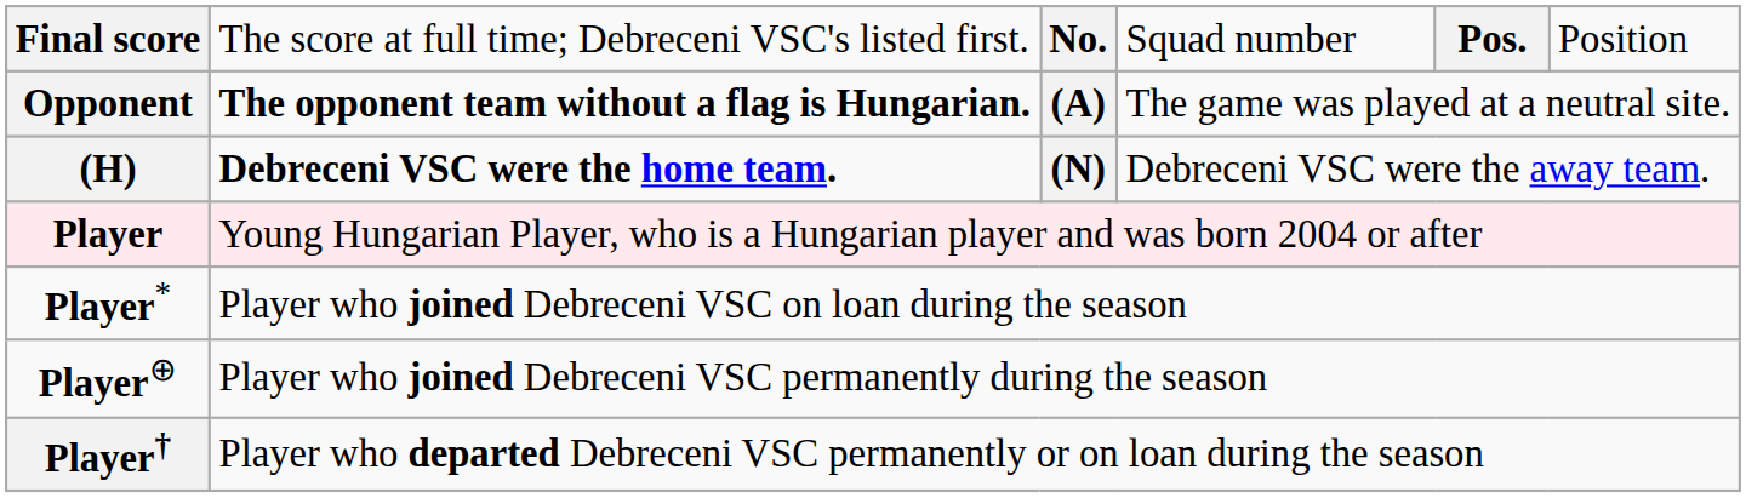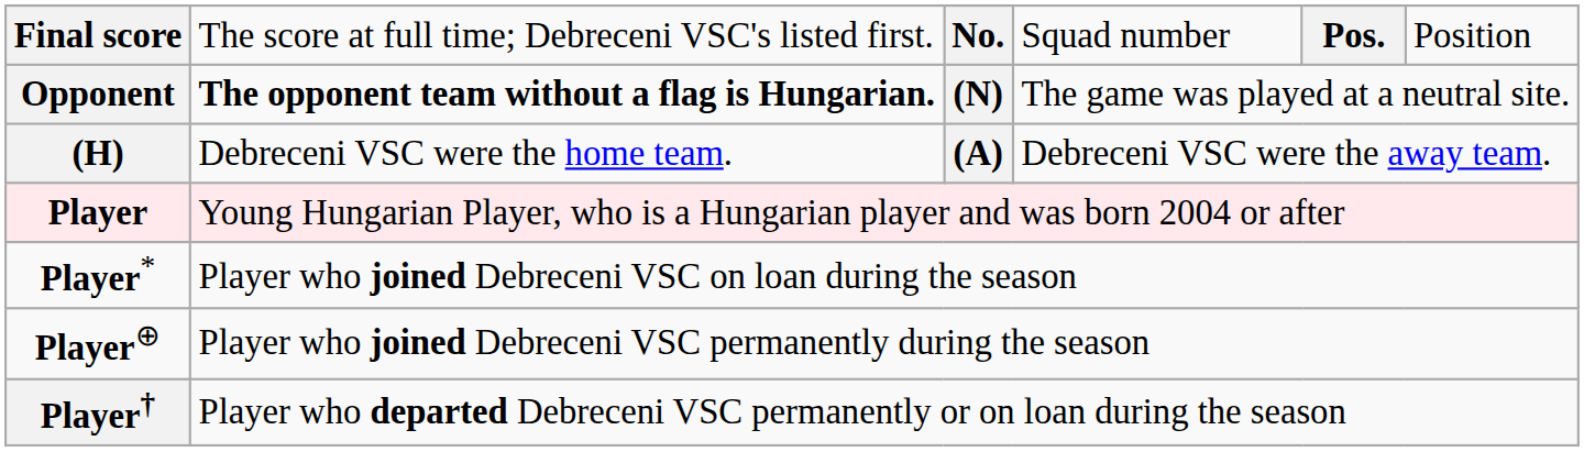Opponent | column 3: (A) -> (N)
(H) | column 2: bold -> normal
(H) | column 3: (N) -> (A)
